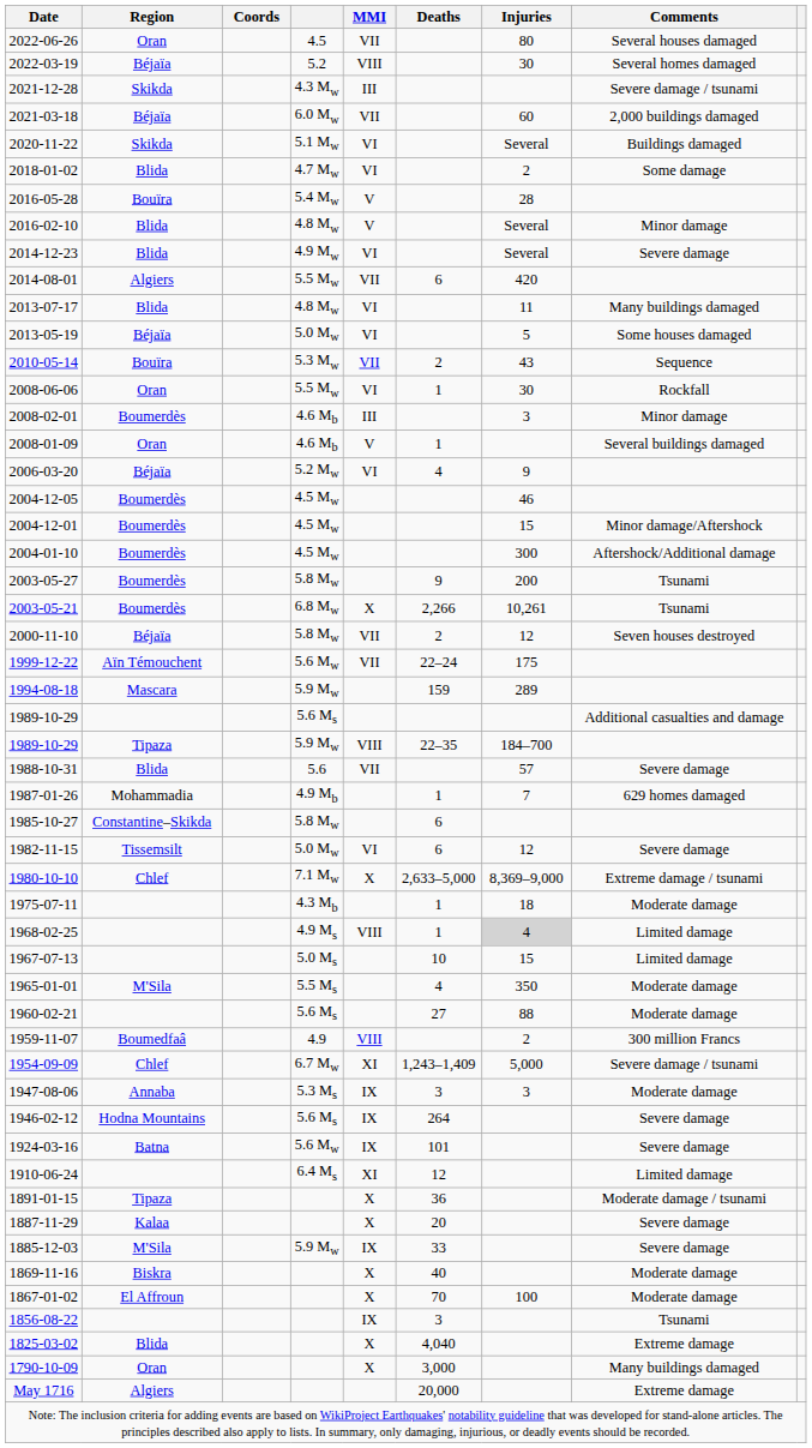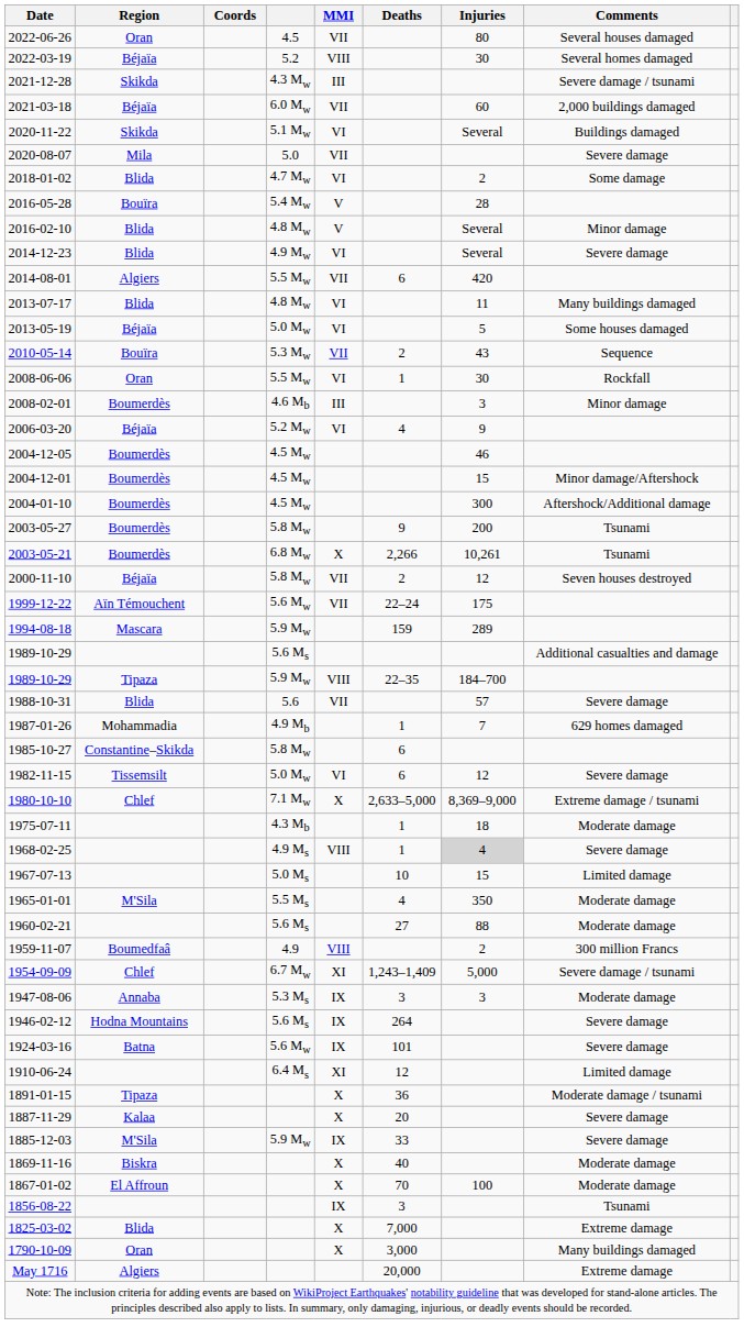+ row: 2020-08-07 | Mila | 5.0 | VII | Severe damage
- row: 2008-01-09 | Oran | 4.6 Mb | V | 1 | Several buildings damaged
1968-02-25 | Comments: Limited damage -> Severe damage
1825-03-02 | Deaths: 4,040 -> 7,000
